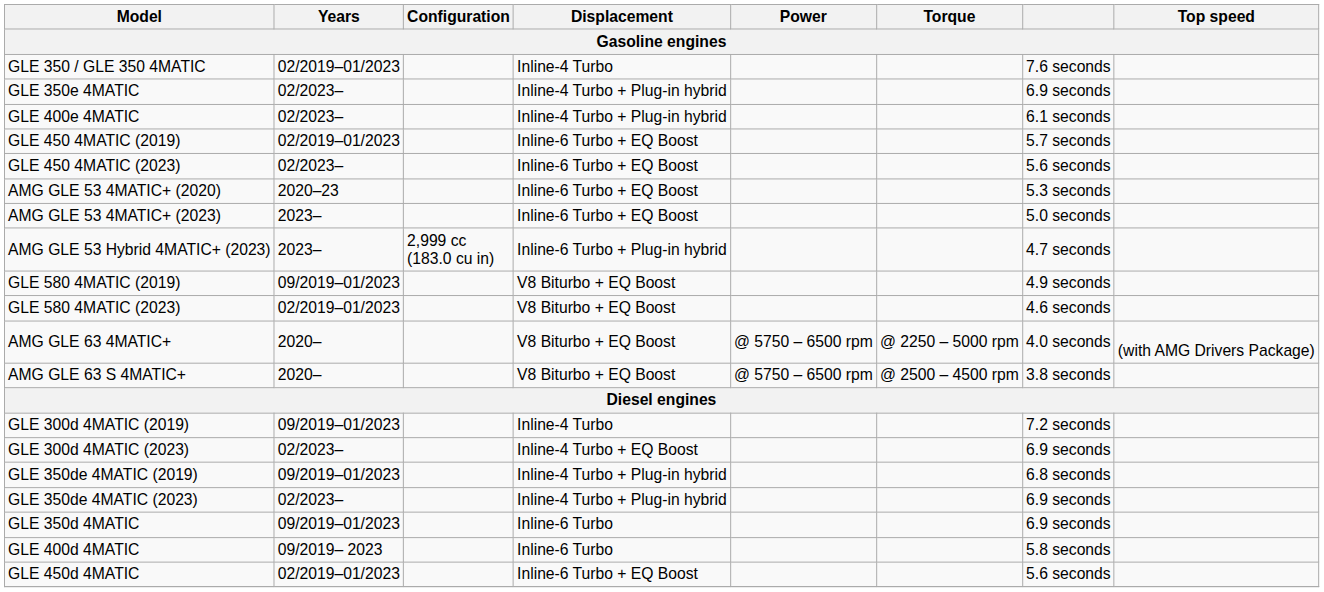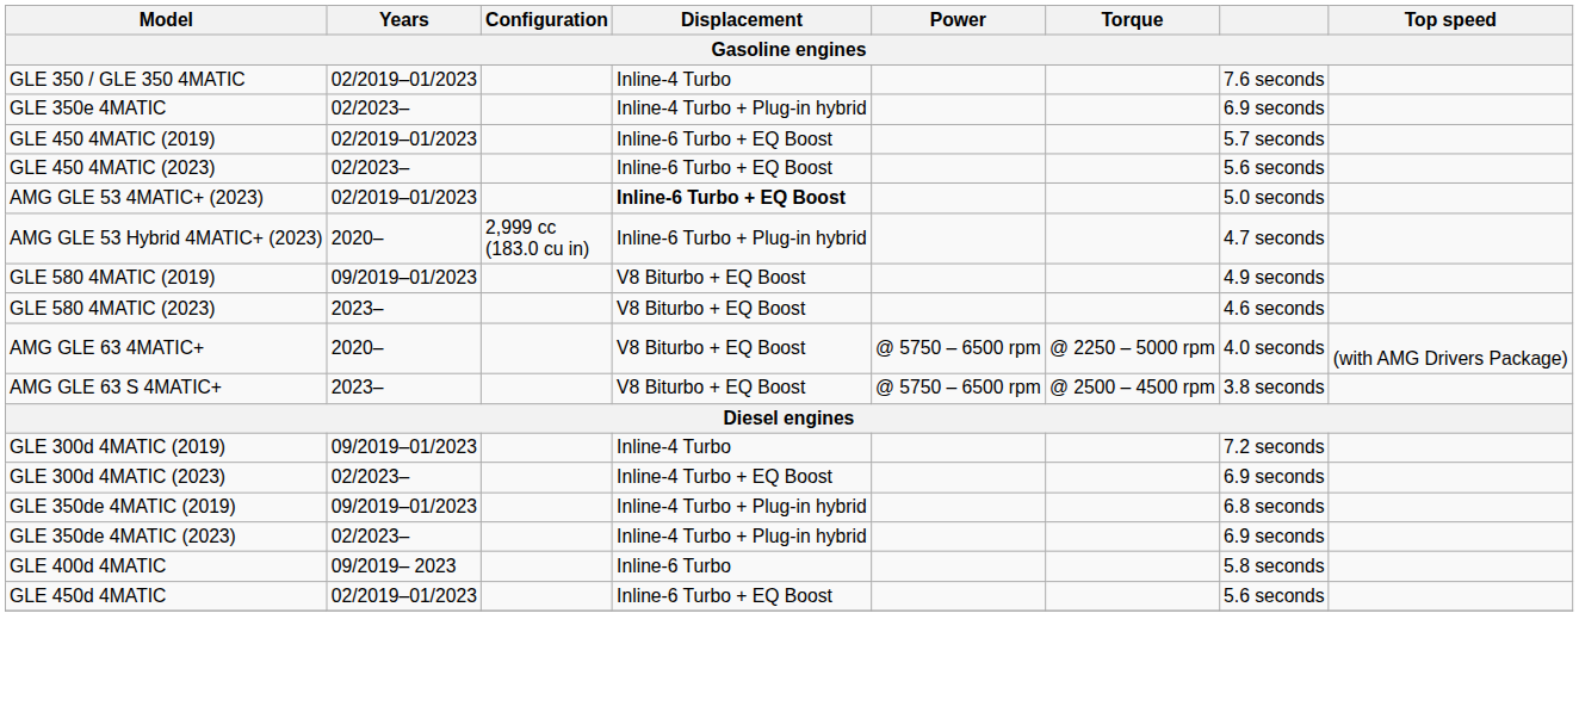- row: GLE 400e 4MATIC | 02/2023– | Inline-4 Turbo + Plug-in hybrid | 6.1 seconds
- row: AMG GLE 53 4MATIC+ (2020) | 2020–23 | Inline-6 Turbo + EQ Boost | 5.3 seconds
AMG GLE 53 4MATIC+ (2023) | Years: 2023– -> 02/2019–01/2023
AMG GLE 53 4MATIC+ (2023) | Displacement: normal -> bold
AMG GLE 53 Hybrid 4MATIC+ (2023) | Years: 2023– -> 2020–
GLE 580 4MATIC (2023) | Years: 02/2019–01/2023 -> 2023–
AMG GLE 63 S 4MATIC+ | Years: 2020– -> 2023–
- row: GLE 350d 4MATIC | 09/2019–01/2023 | Inline-6 Turbo | 6.9 seconds
